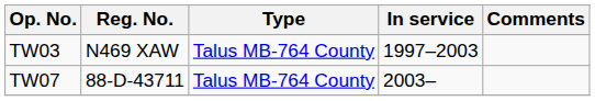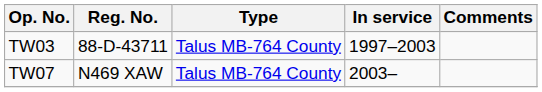TW03 | Reg. No.: N469 XAW -> 88-D-43711
TW07 | Reg. No.: 88-D-43711 -> N469 XAW
